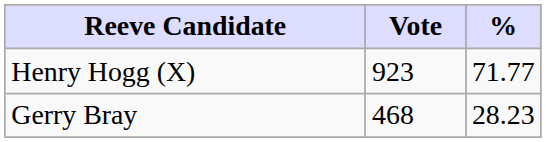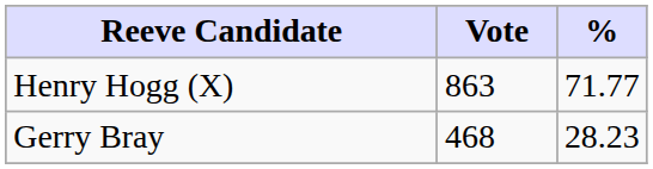Henry Hogg (X) | Vote: 923 -> 863
